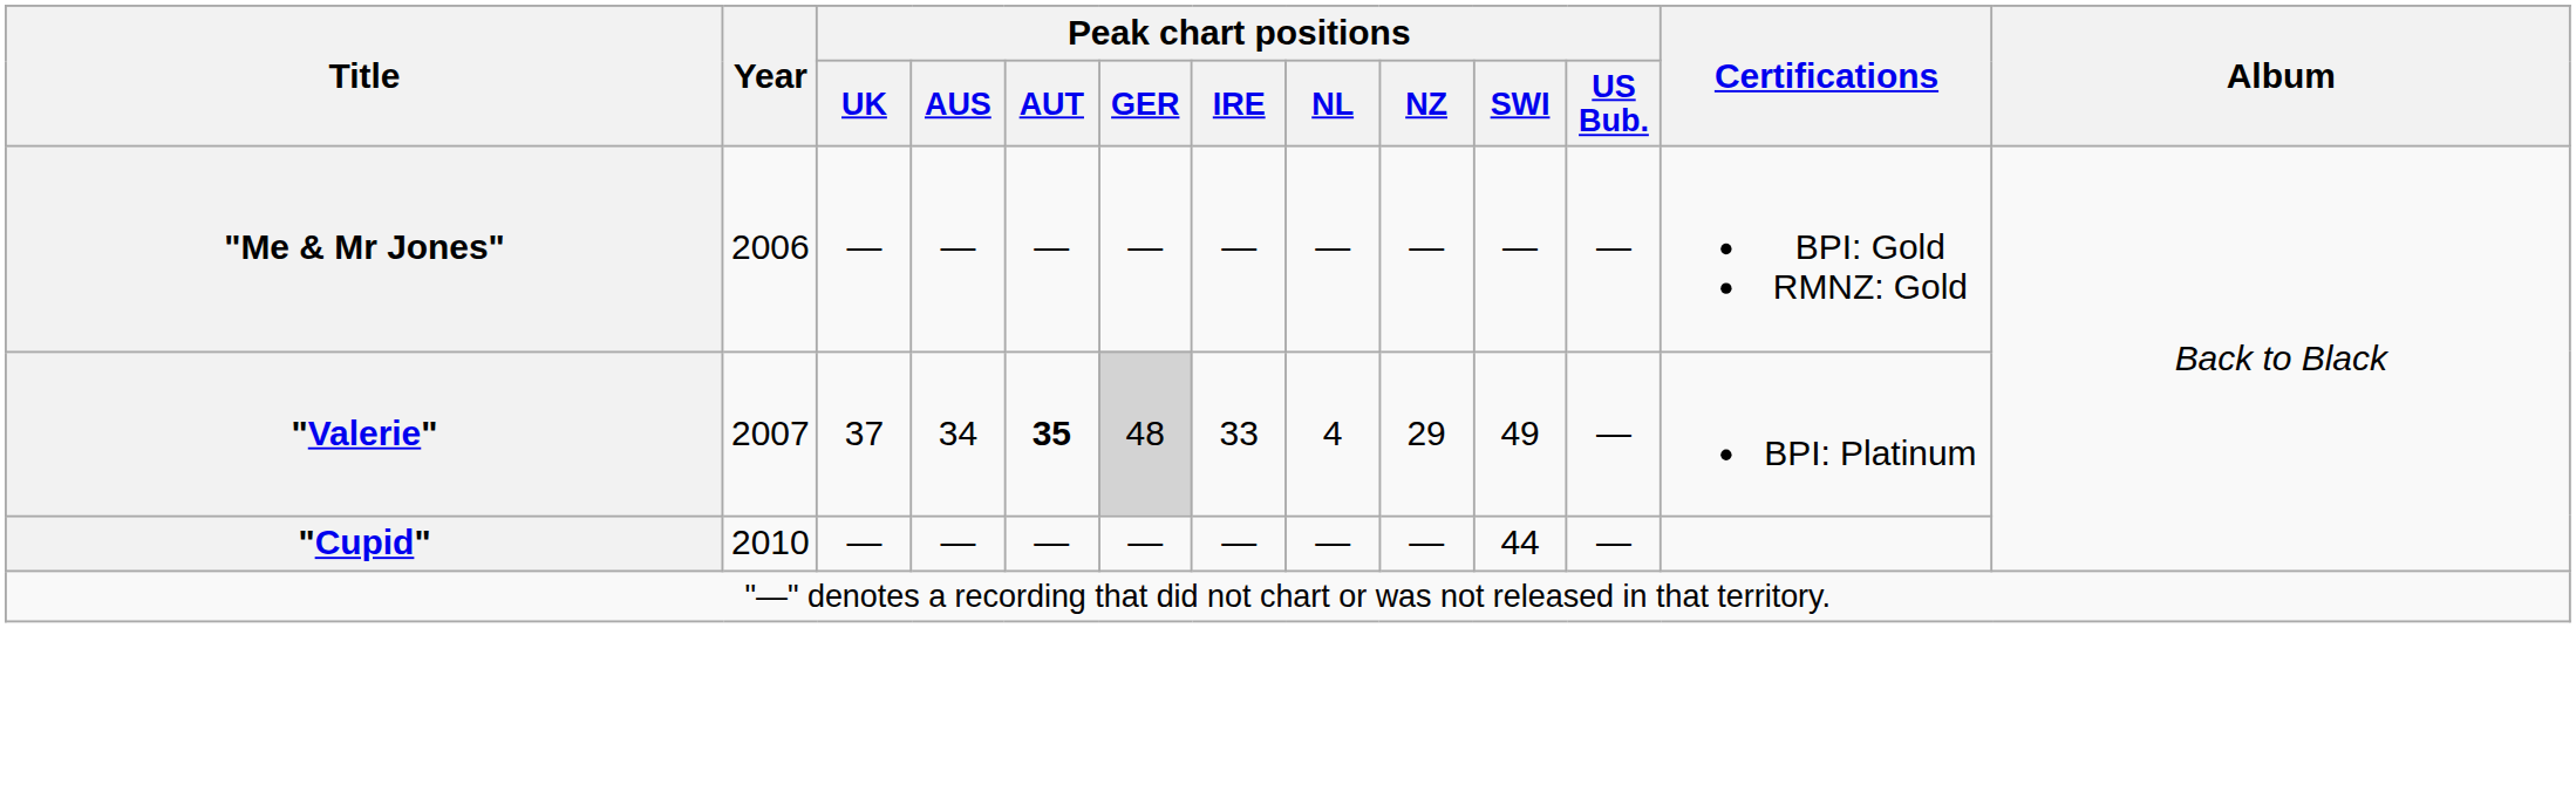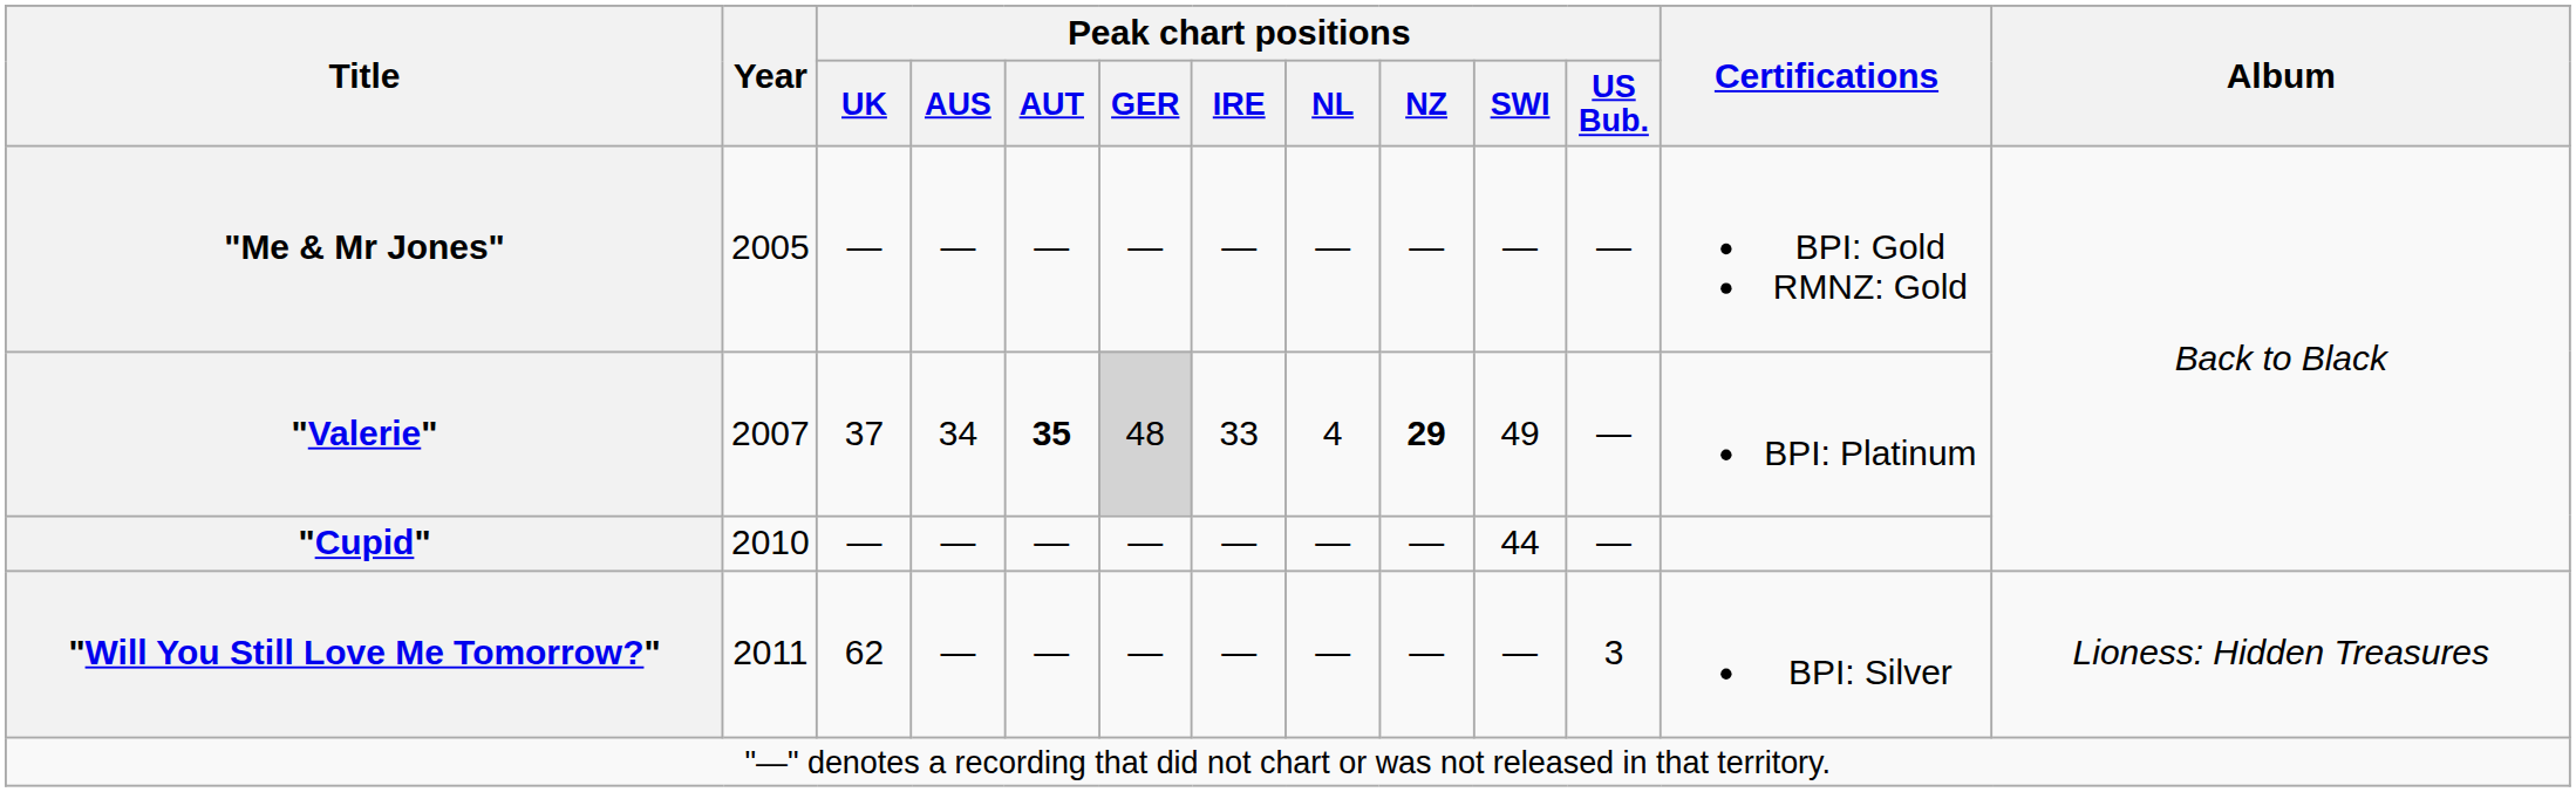"Me & Mr Jones" | Year: 2006 -> 2005
"Valerie" | Peak chart positions / NZ: normal -> bold
+ row: "Will You Still Love Me Tomorrow?" | 2011 | 62 | — | — | — | — | — | — | — | 3 | BPI: Silver | Lioness: Hidden Treasures
